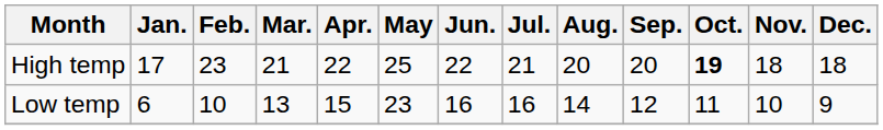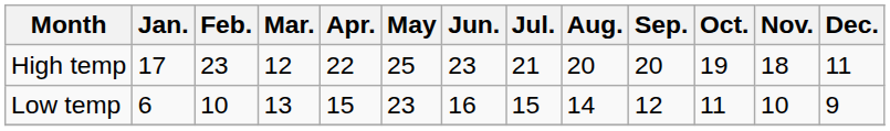High temp | Mar.: 21 -> 12
High temp | Jun.: 22 -> 23
High temp | Oct.: bold -> normal
High temp | Dec.: 18 -> 11
Low temp | Jul.: 16 -> 15
